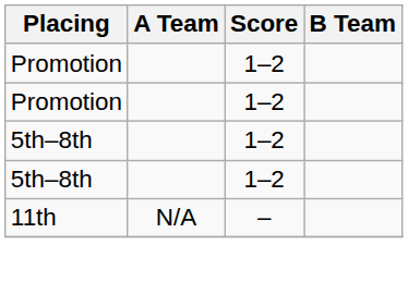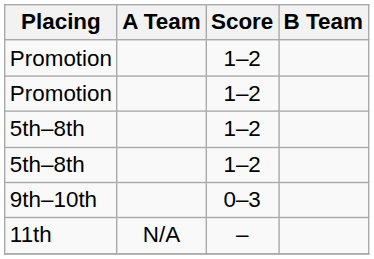+ row: 9th–10th | 0–3
